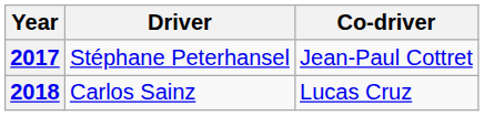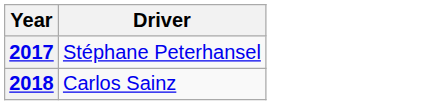- column: Co-driver | Jean-Paul Cottret | Lucas Cruz
